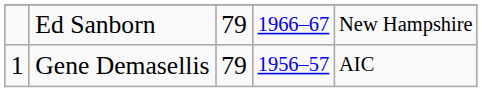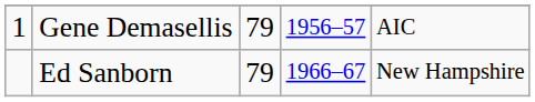rows swapped: Gene Demasellis <-> Ed Sanborn
